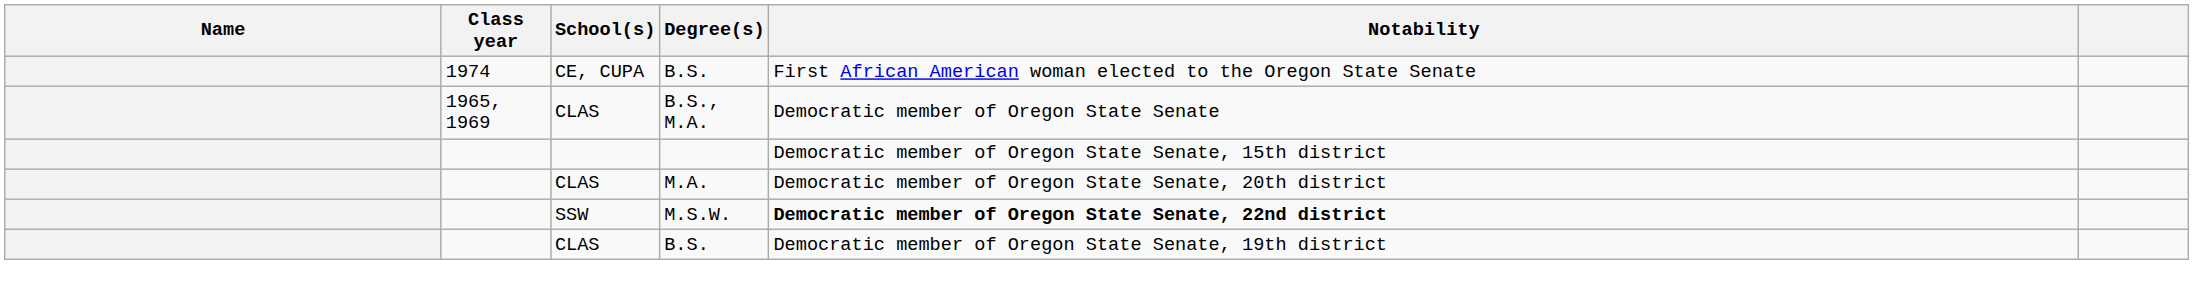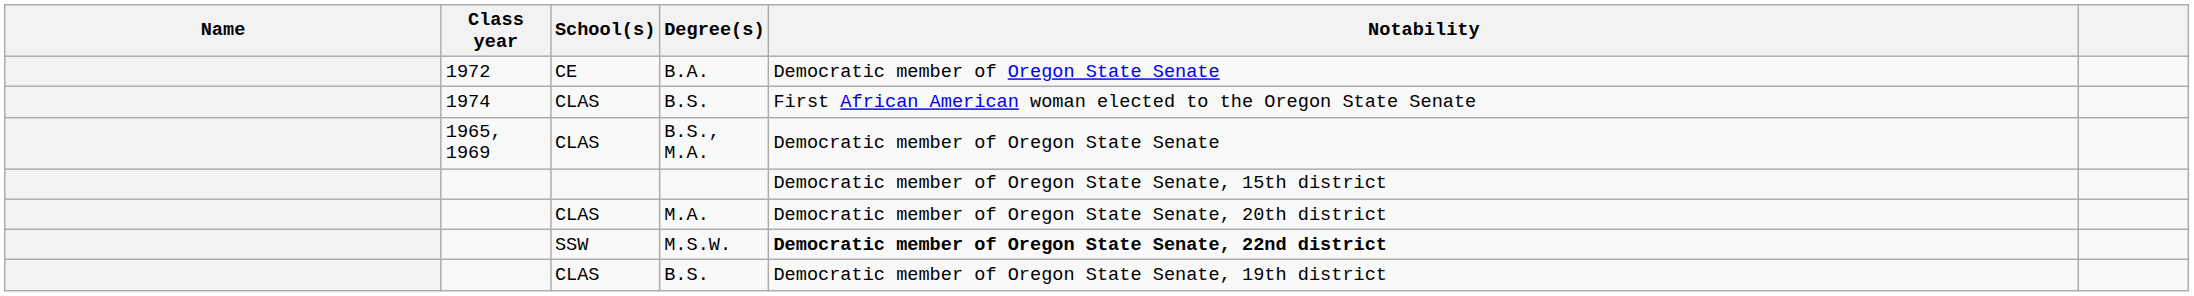+ row: 1972 | CE | B.A. | Democratic member of Oregon State Senate
1974 / B.S. | School(s): CE, CUPA -> CLAS
